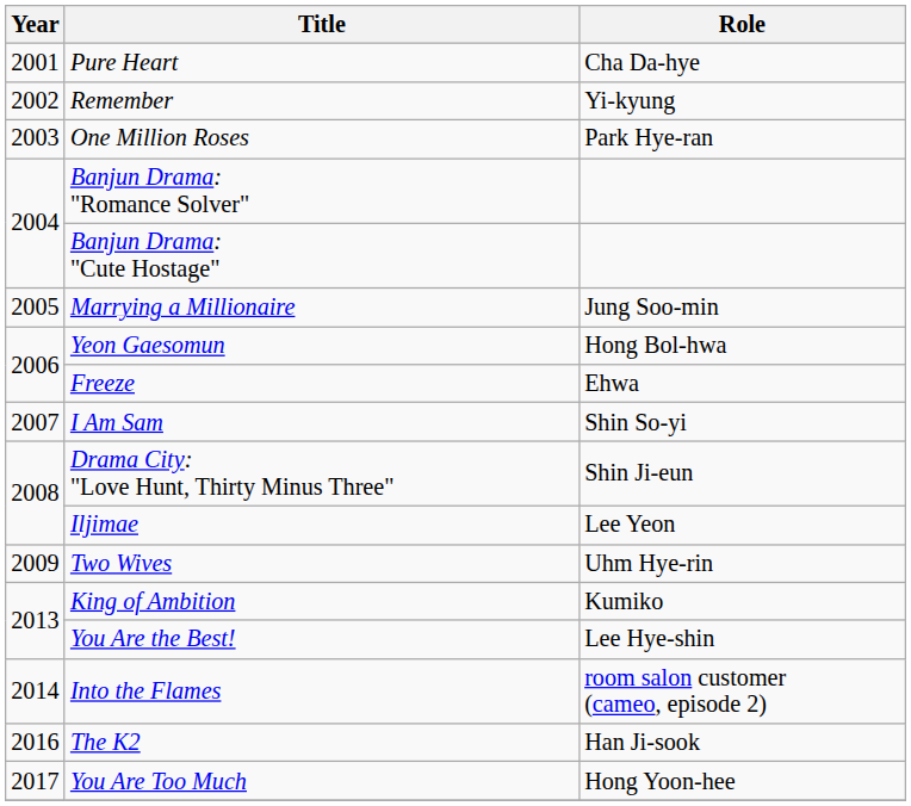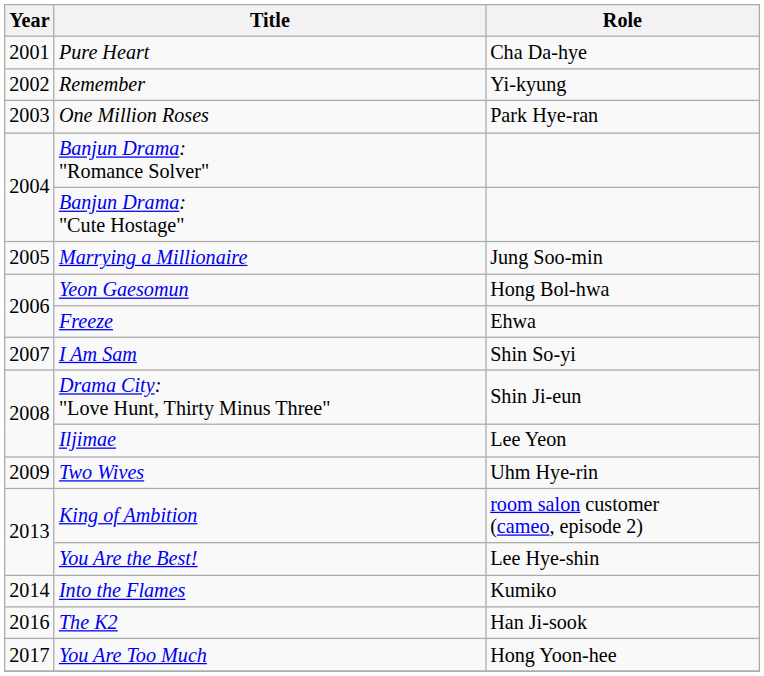King of Ambition | Role: Kumiko -> room salon customer (cameo, episode 2)
Into the Flames | Role: room salon customer (cameo, episode 2) -> Kumiko
